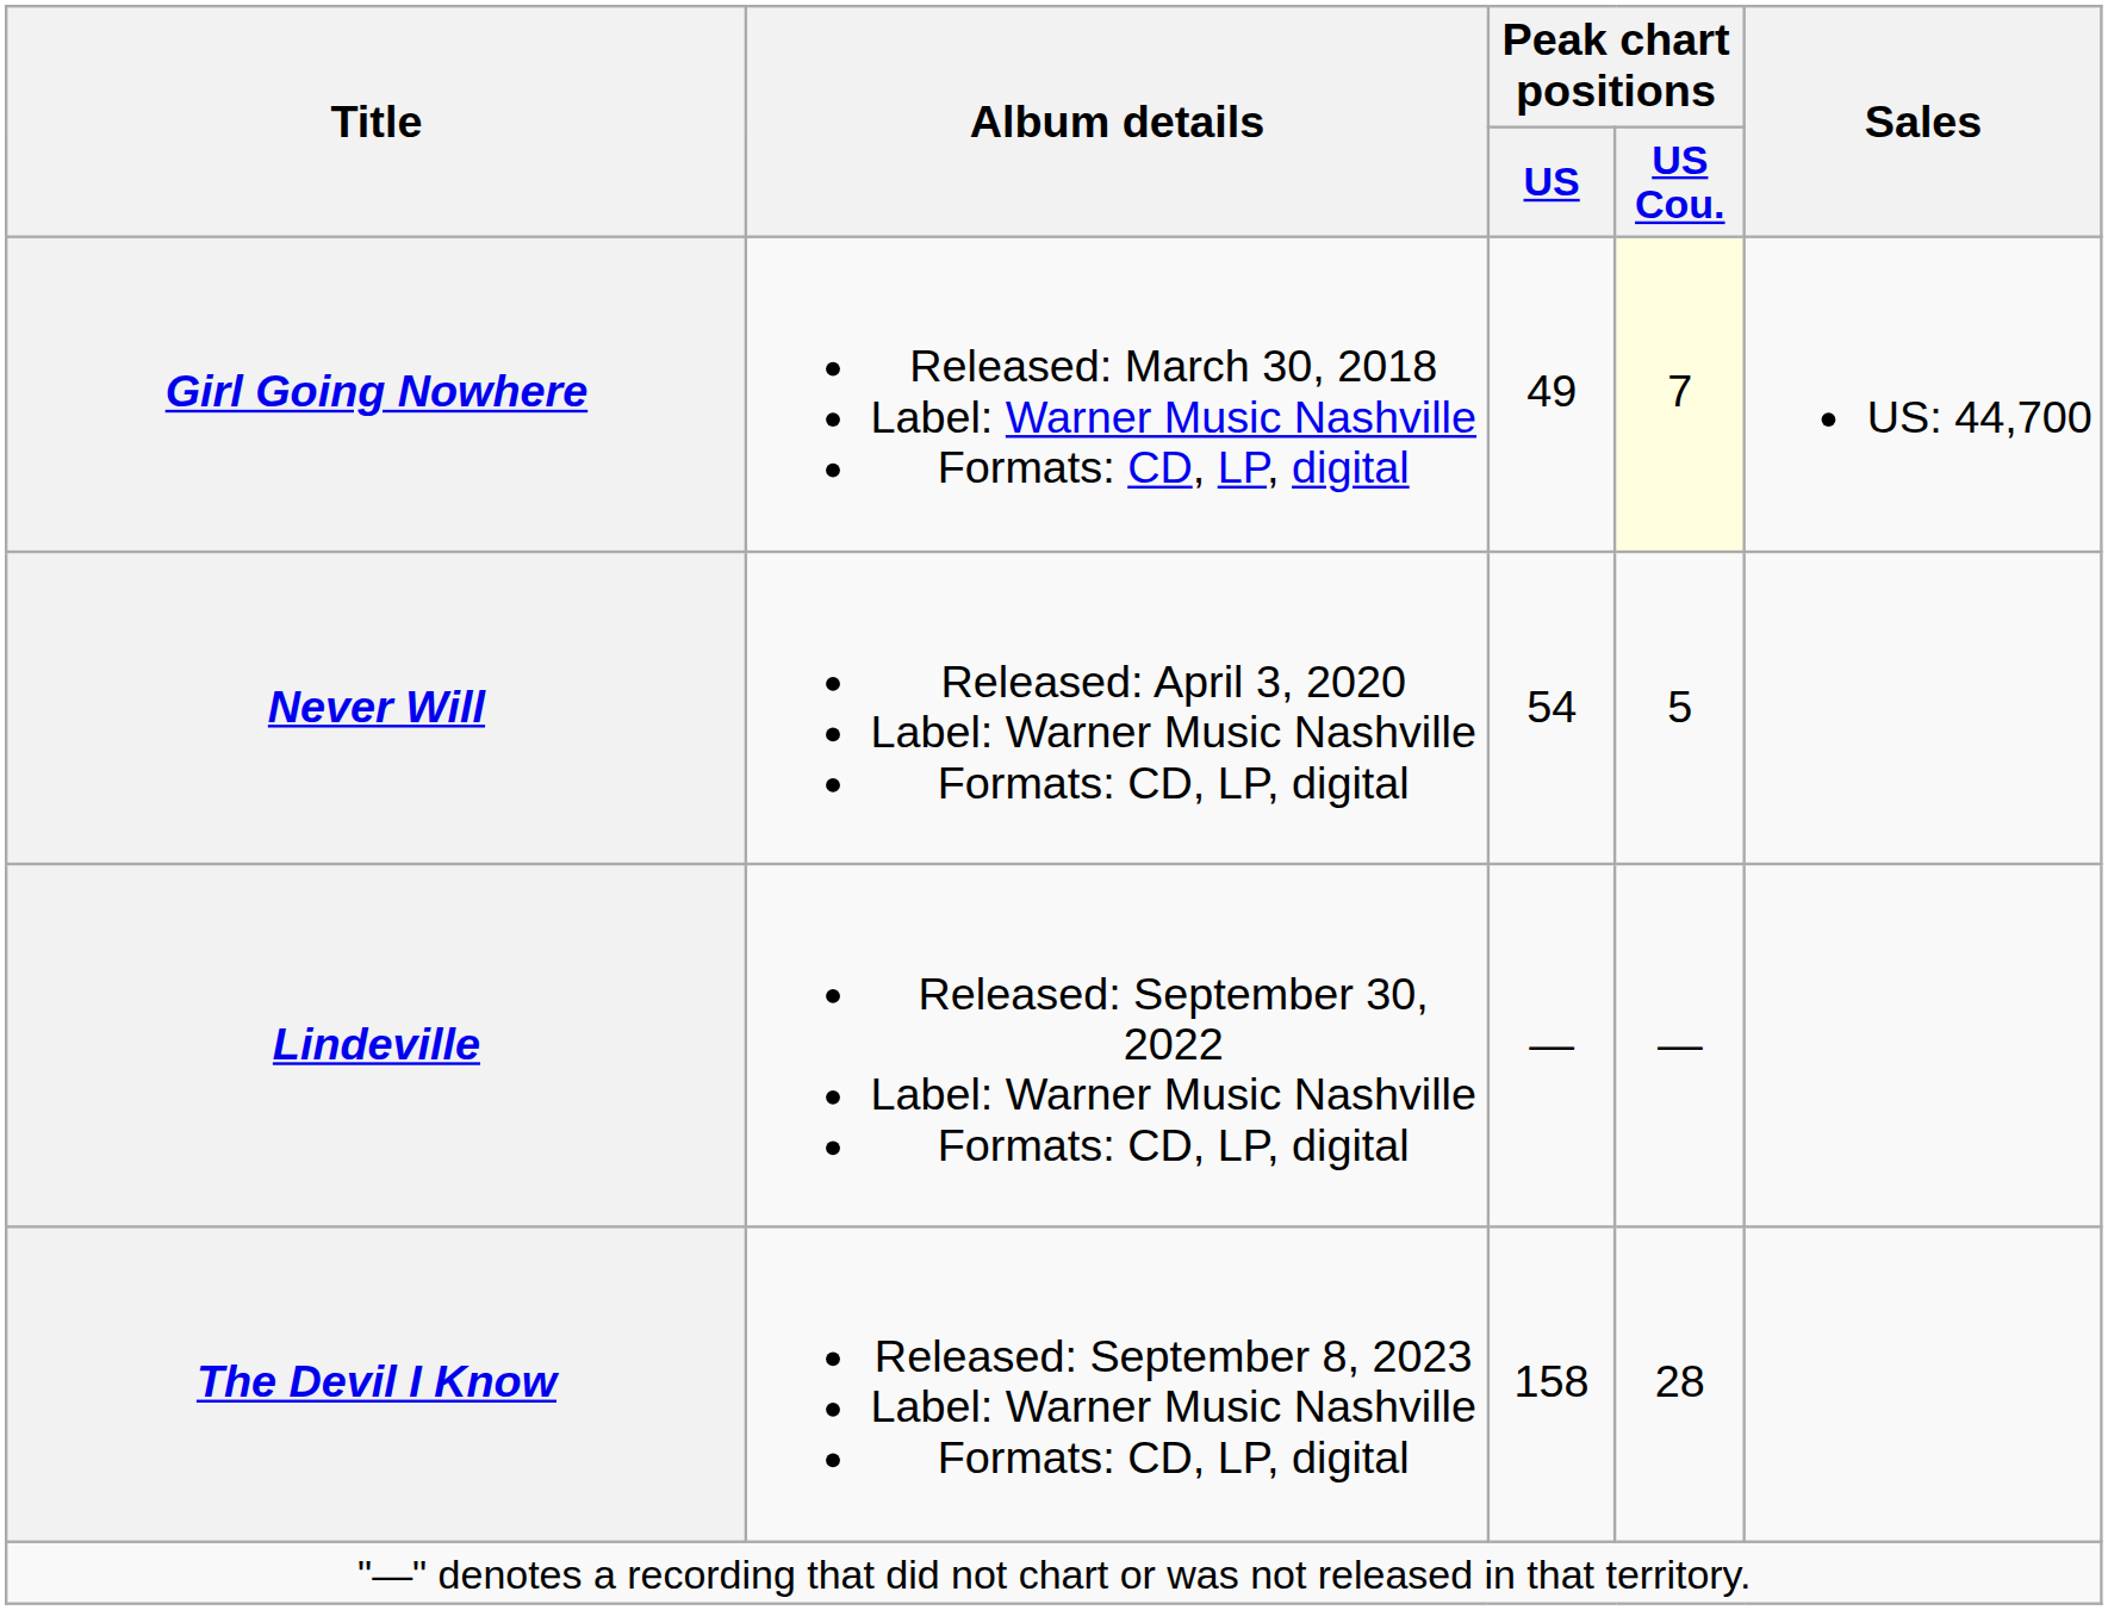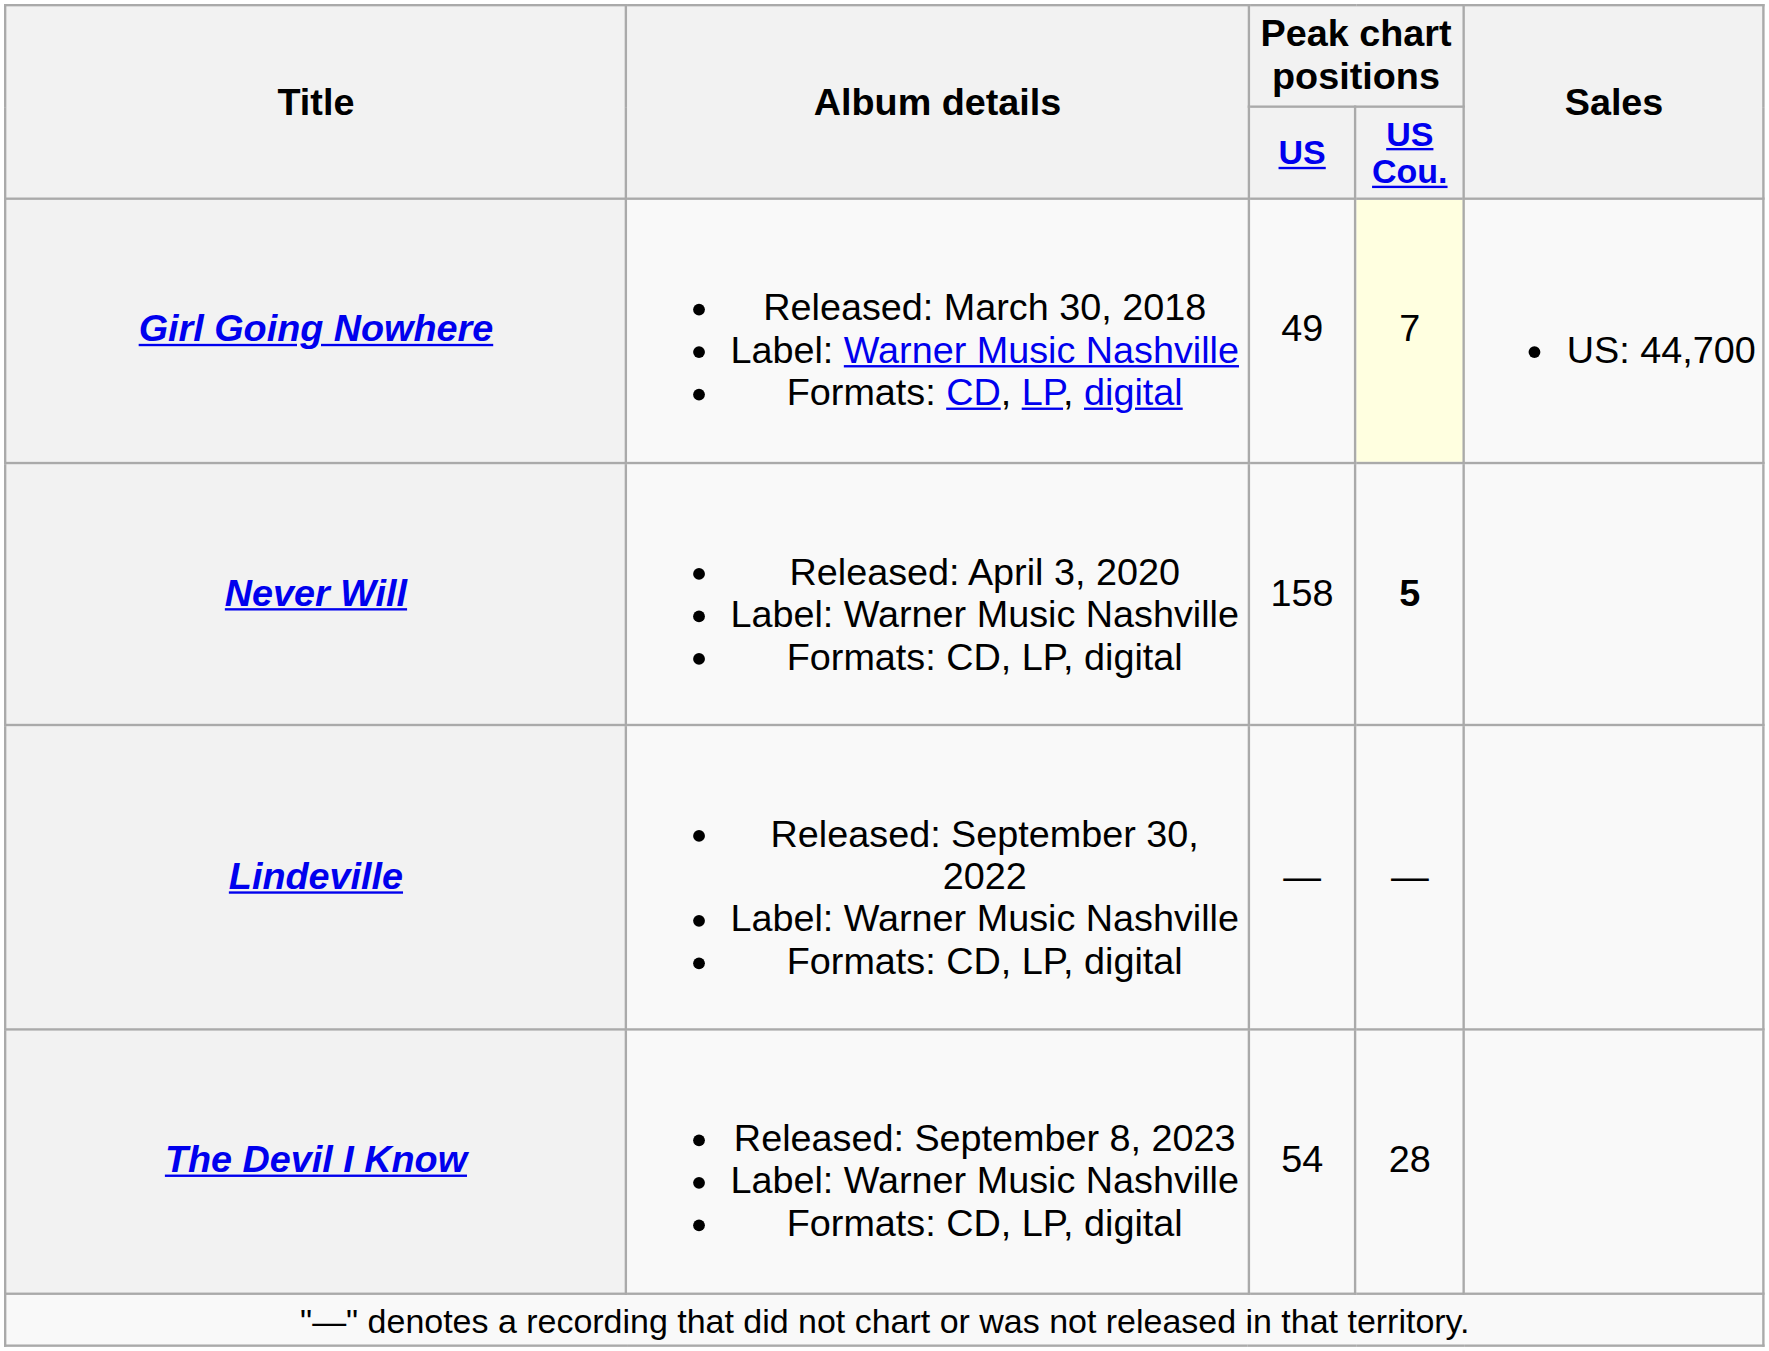Never Will | Peak chart positions / US: 54 -> 158
Never Will | Peak chart positions / US Cou.: normal -> bold
The Devil I Know | Peak chart positions / US: 158 -> 54
